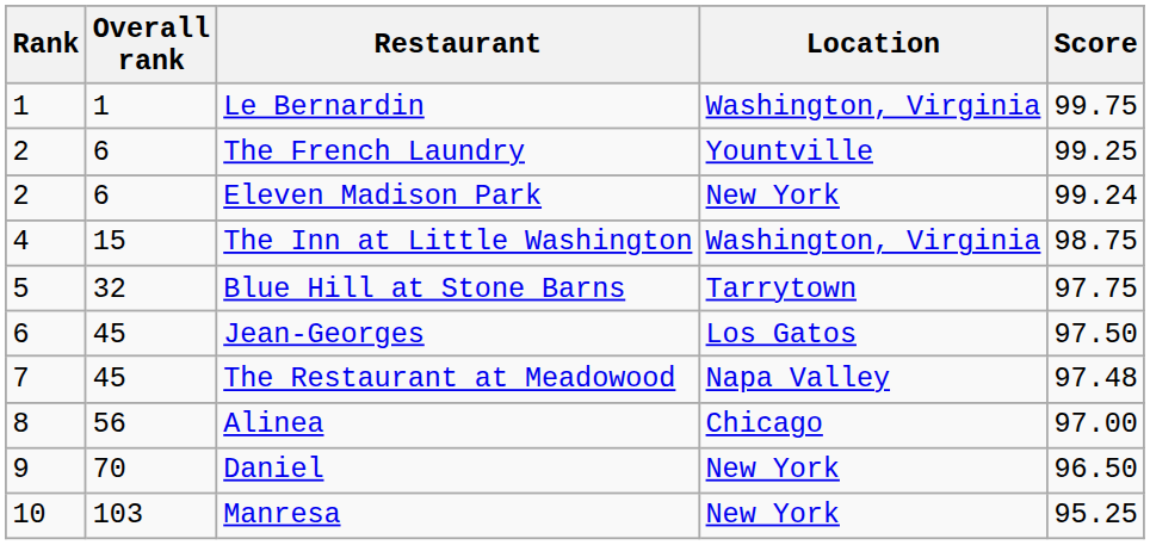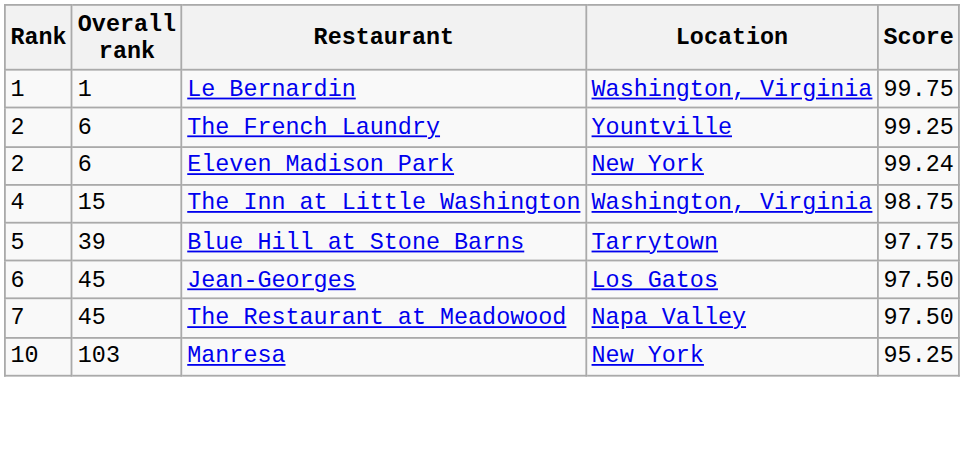Blue Hill at Stone Barns | Overall rank: 32 -> 39
The Restaurant at Meadowood | Score: 97.48 -> 97.50
- row: 8 | 56 | Alinea | Chicago | 97.00
- row: 9 | 70 | Daniel | New York | 96.50
